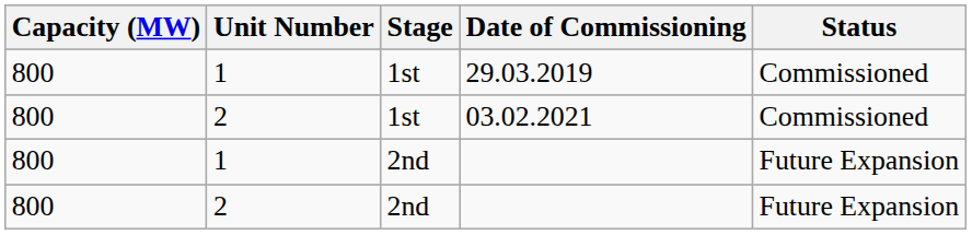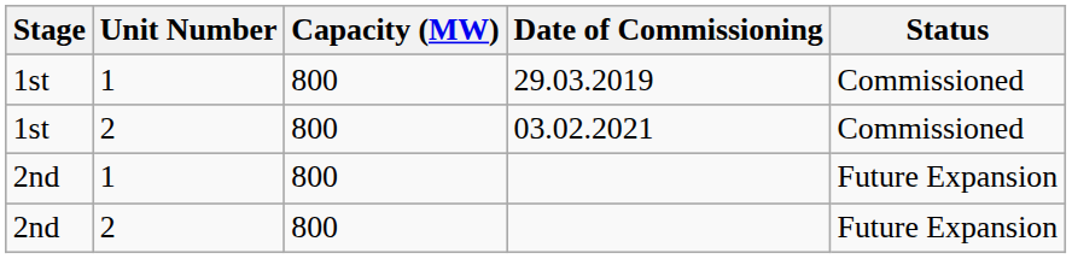columns swapped: Stage <-> Capacity (MW)
